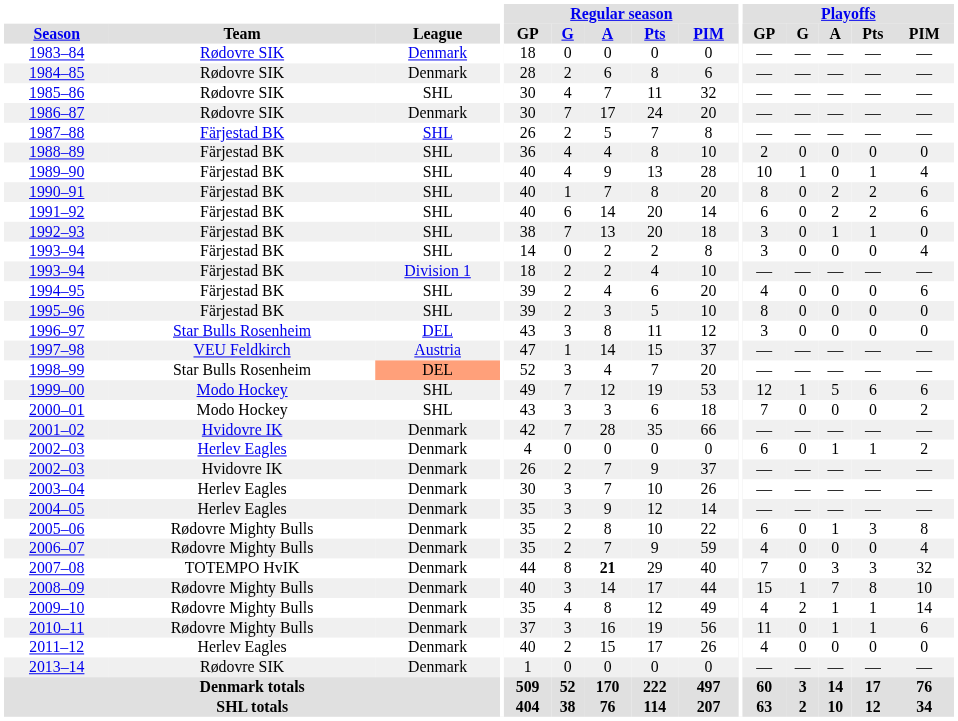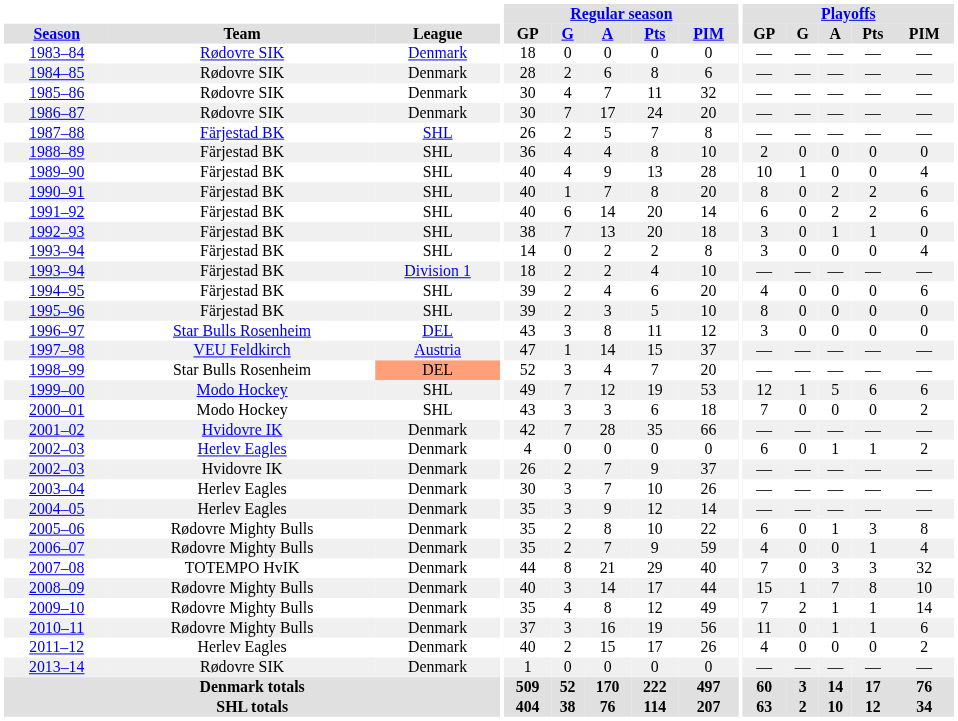1985–86 | League: SHL -> Denmark
1989–90 | Playoffs / Pts: 1 -> 0
2006–07 | Playoffs / Pts: 0 -> 1
2007–08 | Regular season / A: bold -> normal
2009–10 | Playoffs / GP: 4 -> 7
2011–12 | Playoffs / PIM: 0 -> 2
